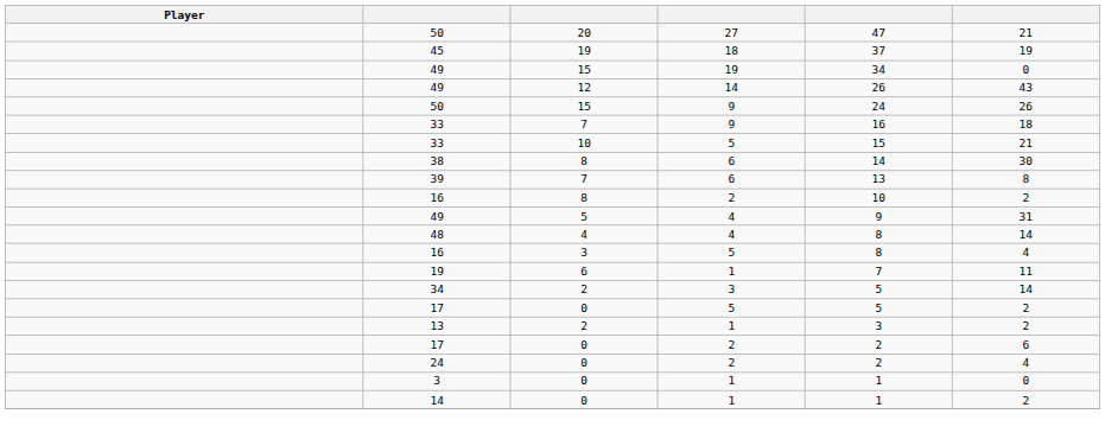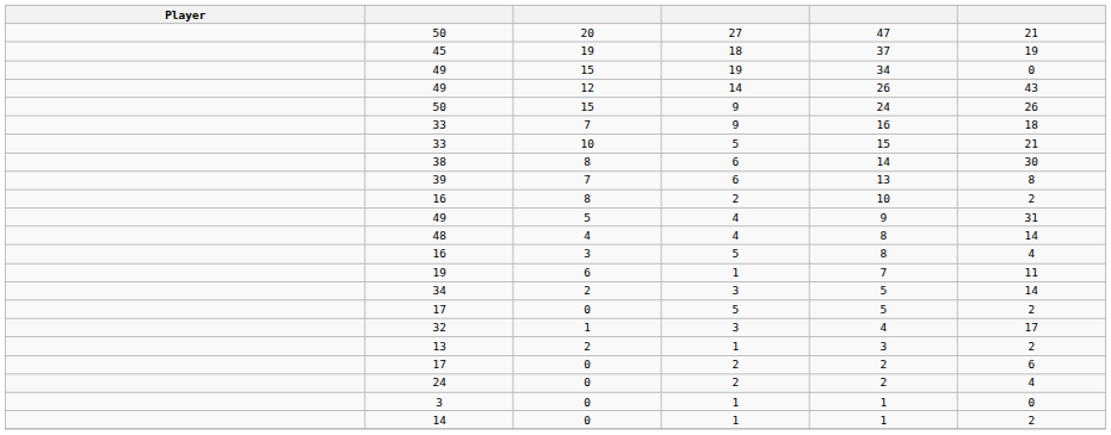+ row: 32 | 1 | 3 | 4 | 17
